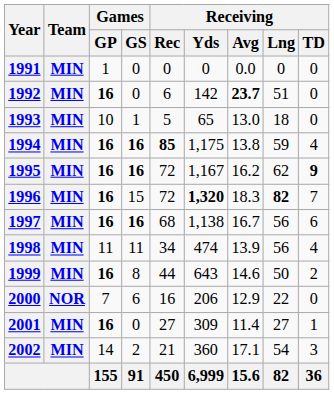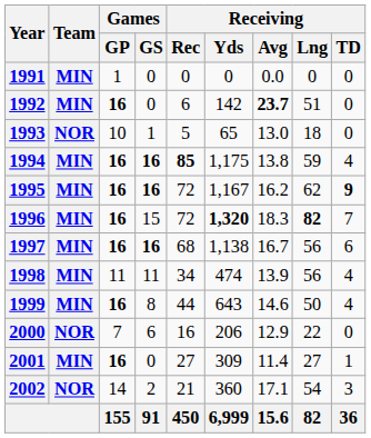1993 | Team: MIN -> NOR
1999 | Receiving / TD: 2 -> 4
2002 | Team: MIN -> NOR
